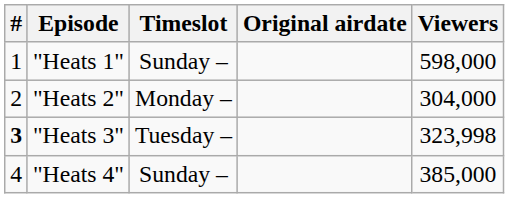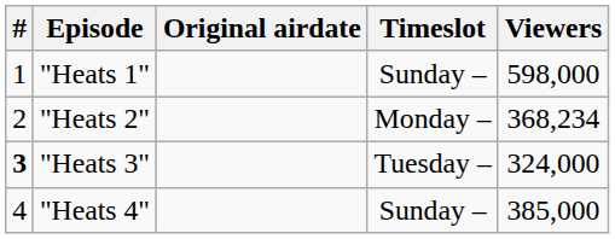columns swapped: Original airdate <-> Timeslot
"Heats 2" | Viewers: 304,000 -> 368,234
"Heats 3" | Viewers: 323,998 -> 324,000
